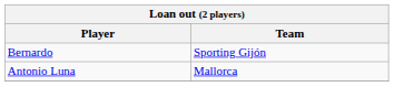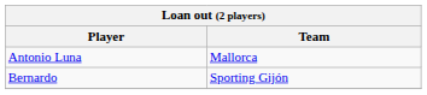rows swapped: Bernardo <-> Antonio Luna
